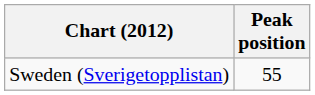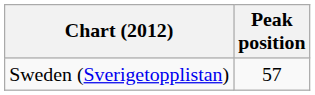Sweden (Sverigetopplistan) | Peak position: 55 -> 57
